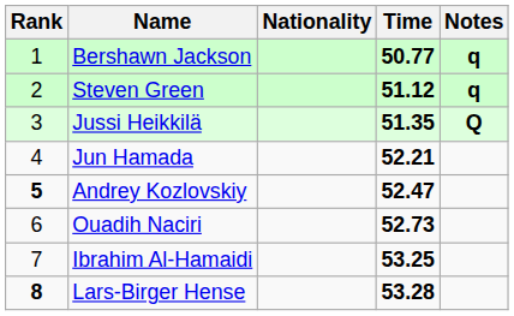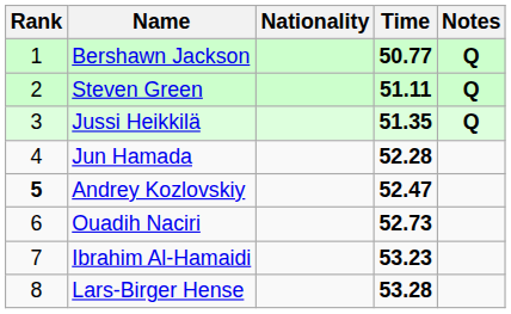Bershawn Jackson | Notes: q -> Q
Steven Green | Time: 51.12 -> 51.11
Steven Green | Notes: q -> Q
Jun Hamada | Time: 52.21 -> 52.28
Ibrahim Al-Hamaidi | Time: 53.25 -> 53.23
Lars-Birger Hense | Rank: bold -> normal
